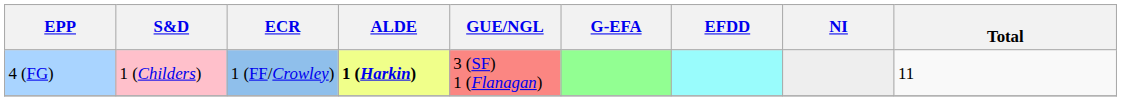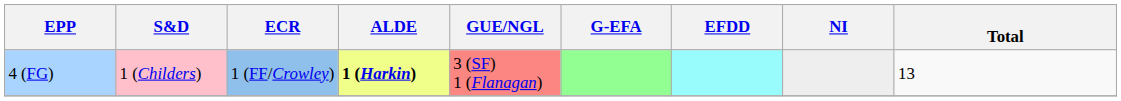4 (FG) | Total: 11 -> 13
